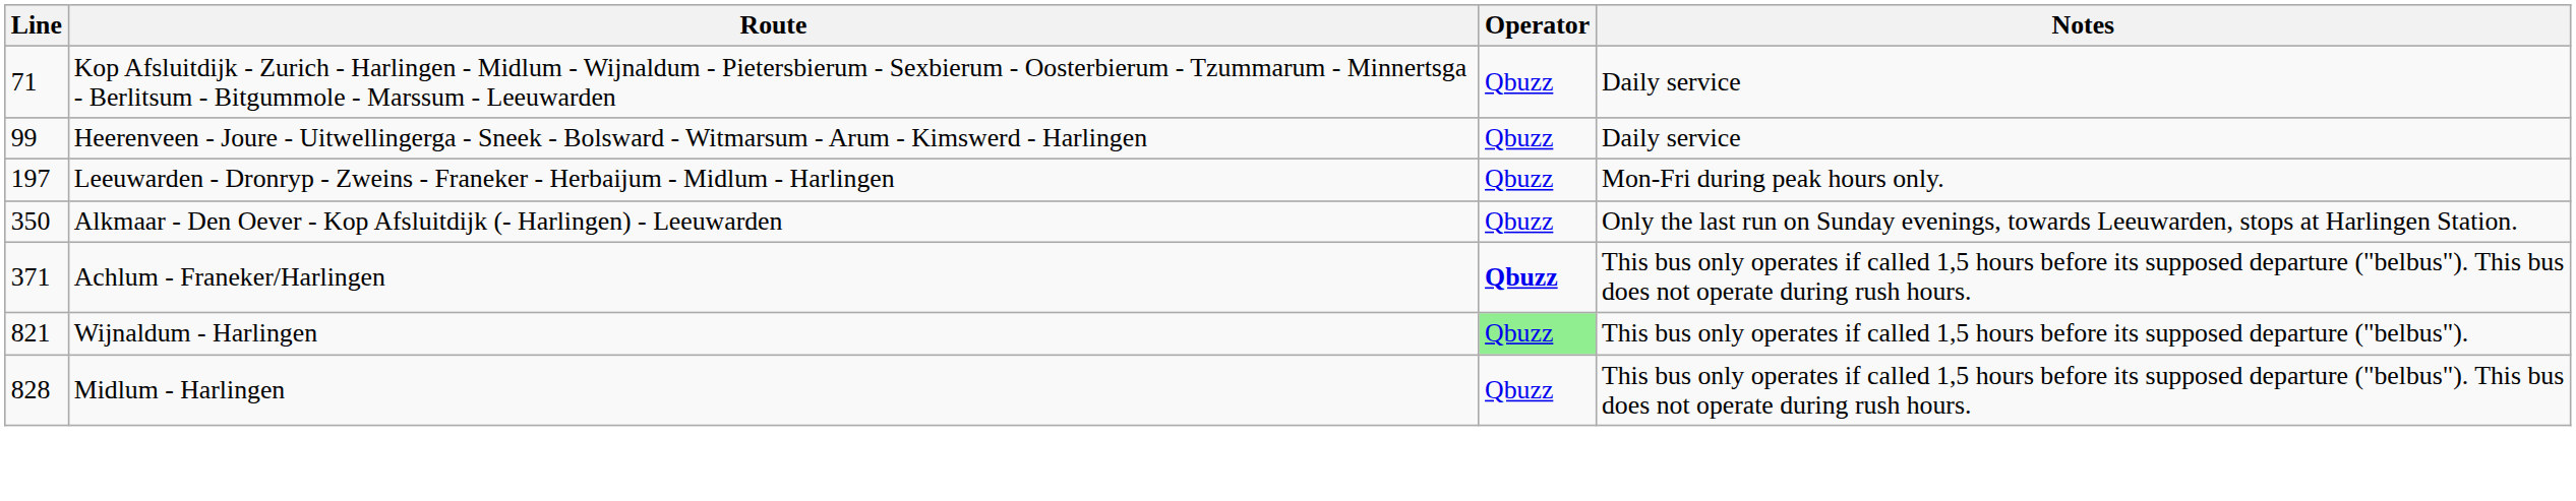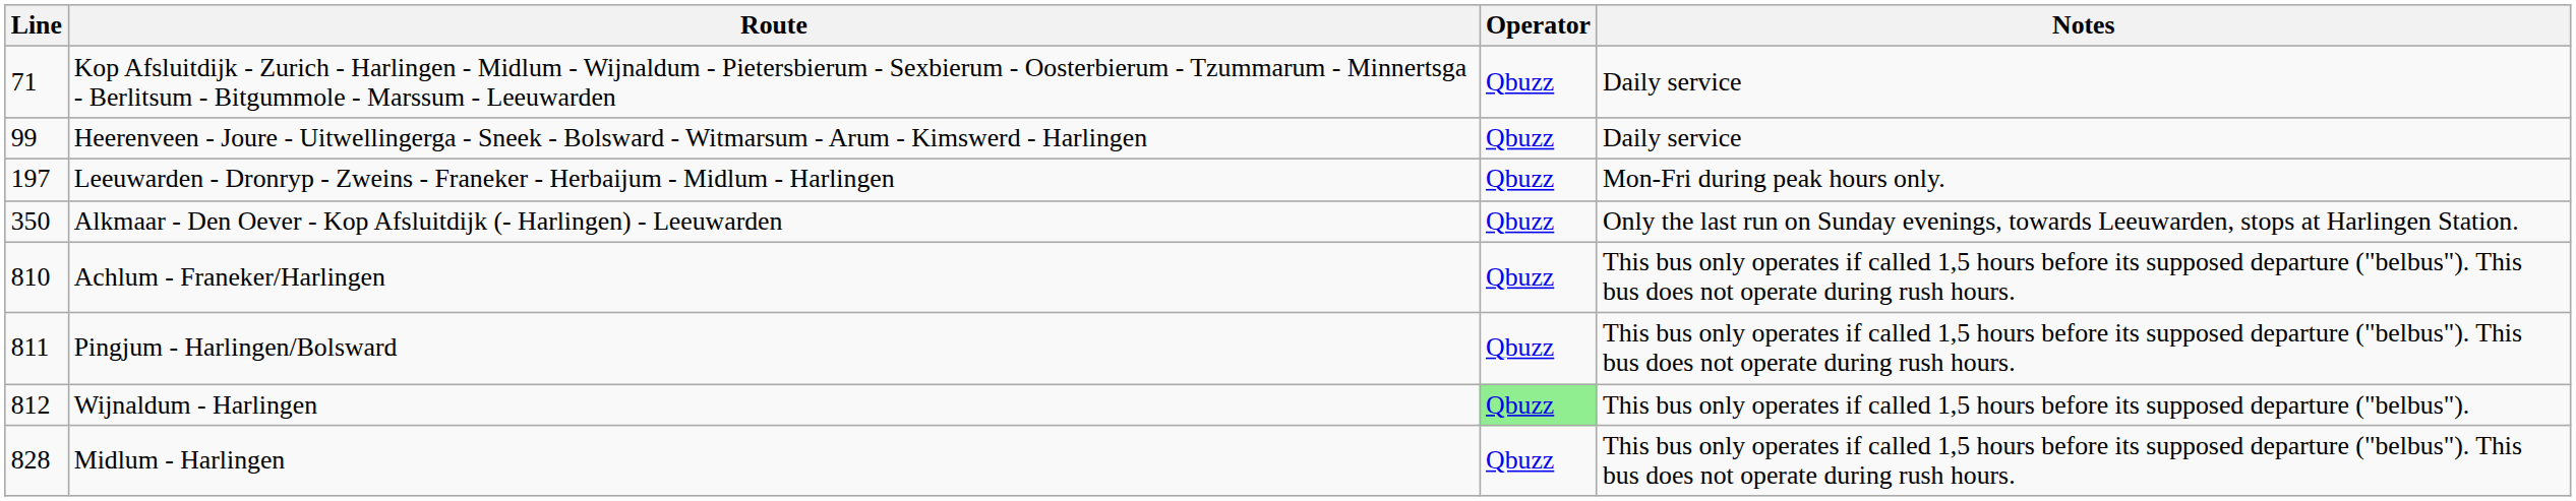Achlum - Franeker/Harlingen | Line: 371 -> 810
Achlum - Franeker/Harlingen | Operator: bold -> normal
+ row: 811 | Pingjum - Harlingen/Bolsward | Qbuzz | This bus only operates if called 1,5 hours before its supposed departure ("belbus"). This bus does not operate during rush hours.
Wijnaldum - Harlingen | Line: 821 -> 812
